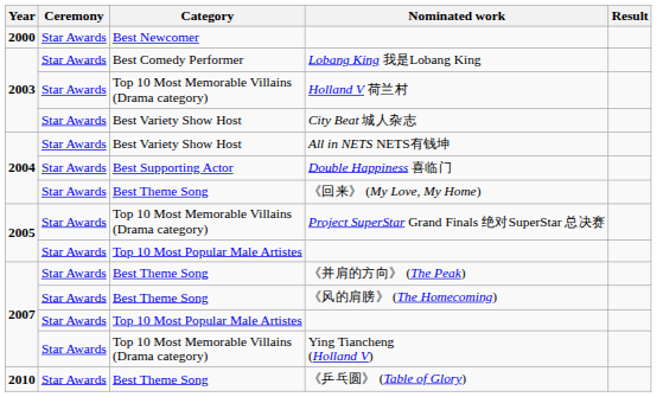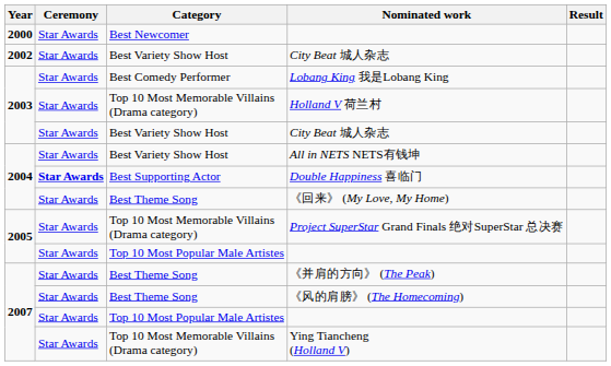+ row: 2002 | Star Awards | Best Variety Show Host | City Beat 城人杂志
Double Happiness 喜临门 | Ceremony: normal -> bold
- row: 2010 | Star Awards | Best Theme Song | 《乒乓圆》 (Table of Glory)
